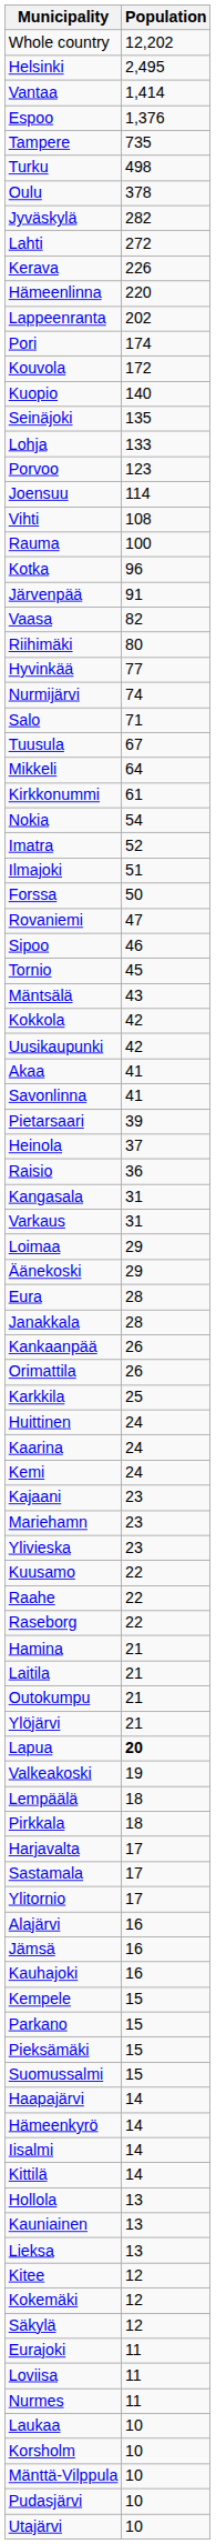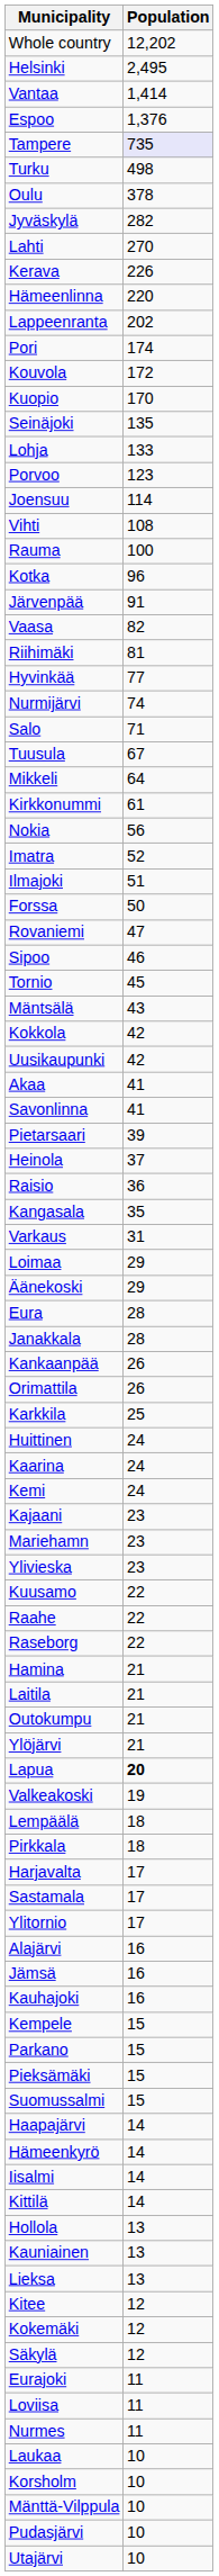Tampere | Population: no background -> lavender background
Lahti | Population: 272 -> 270
Kuopio | Population: 140 -> 170
Riihimäki | Population: 80 -> 81
Nokia | Population: 54 -> 56
Kangasala | Population: 31 -> 35
